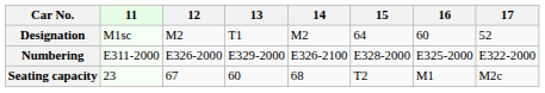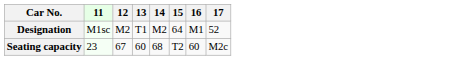Designation | 16: 60 -> M1
- row: Numbering | E311-2000 | E326-2000 | E329-2000 | E326-2100 | E328-2000 | E325-2000 | E322-2000
Seating capacity | 16: M1 -> 60
